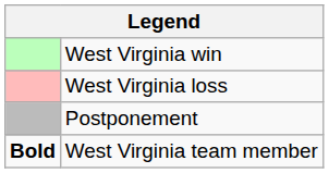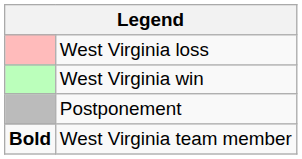rows swapped: West Virginia win <-> West Virginia loss
